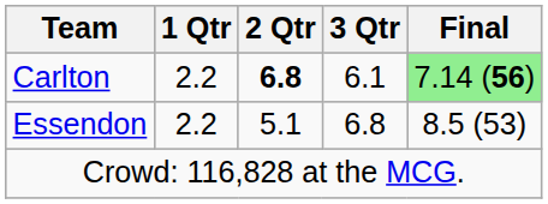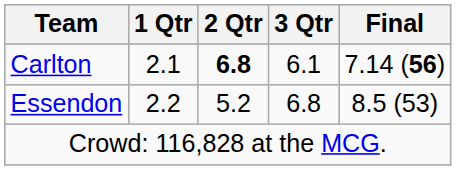Carlton | 1 Qtr: 2.2 -> 2.1
Carlton | Final: lightgreen background -> no background
Essendon | 2 Qtr: 5.1 -> 5.2
